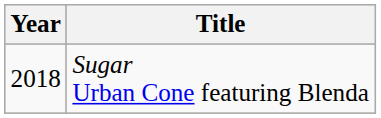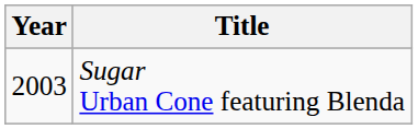Sugar Urban Cone featuring Blenda | Year: 2018 -> 2003
